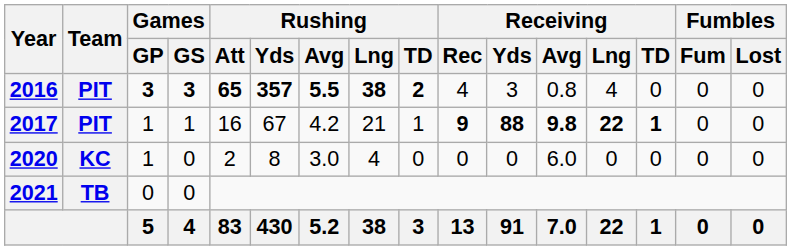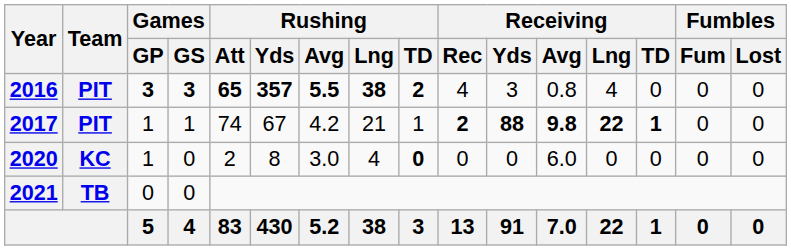2017 | Rushing / Att: 16 -> 74
2017 | Receiving / Rec: 9 -> 2
2020 | Rushing / TD: normal -> bold
